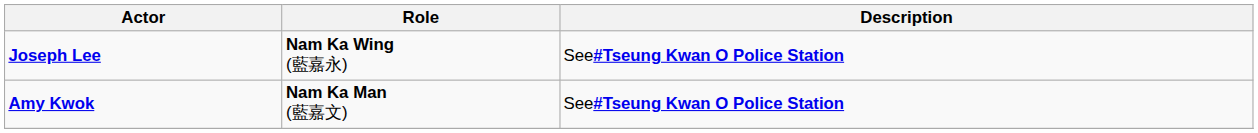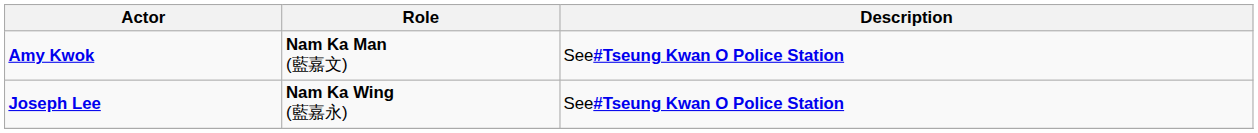rows swapped: Amy Kwok <-> Joseph Lee
